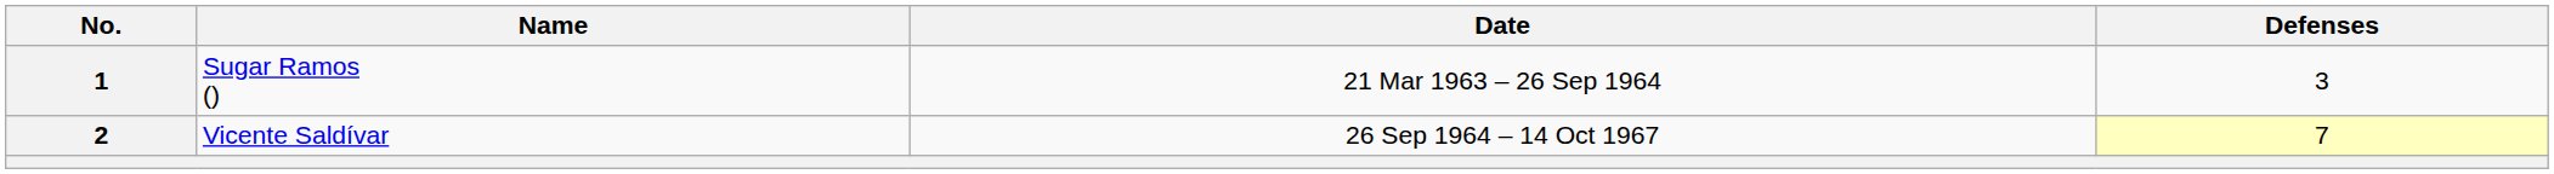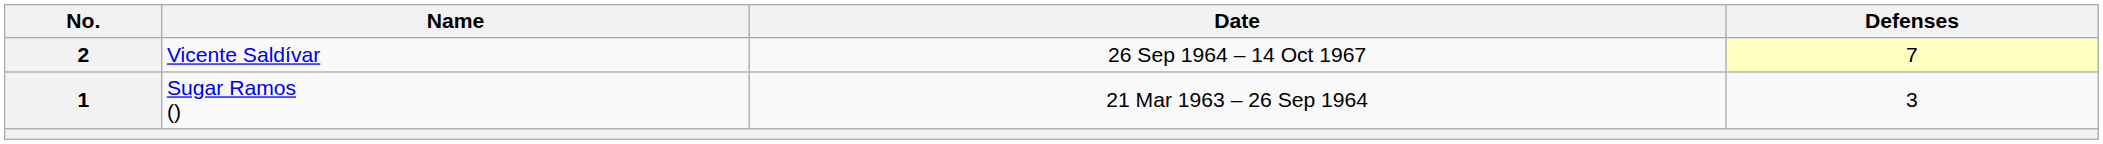rows swapped: 1 <-> 2
